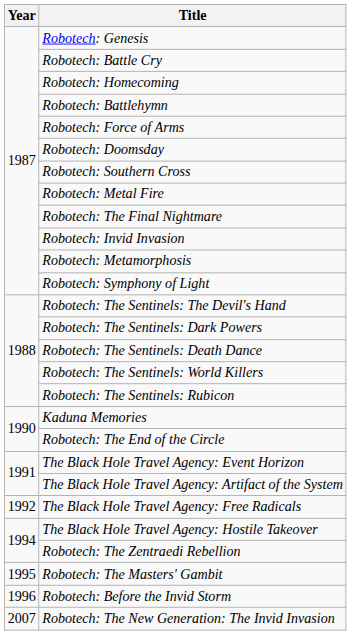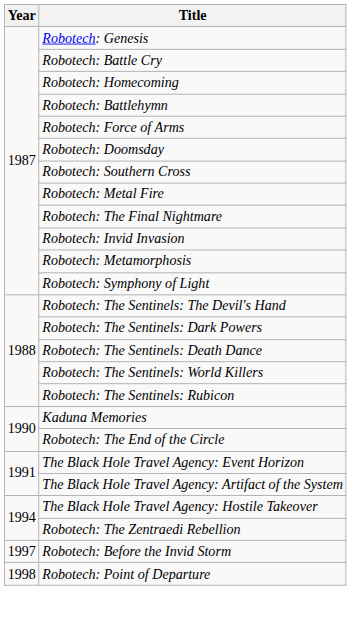- row: 1992 | The Black Hole Travel Agency: Free Radicals
- row: 1995 | Robotech: The Masters' Gambit
Robotech: Before the Invid Storm | Year: 1996 -> 1997
+ row: 1998 | Robotech: Point of Departure
- row: 2007 | Robotech: The New Generation: The Invid Invasion
